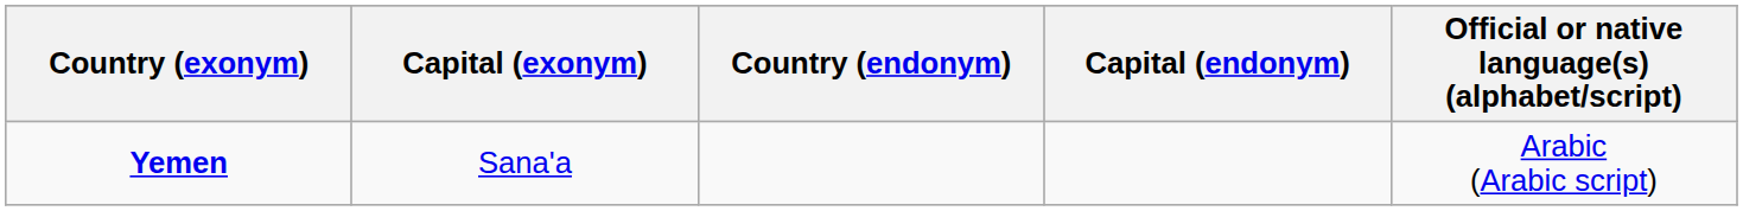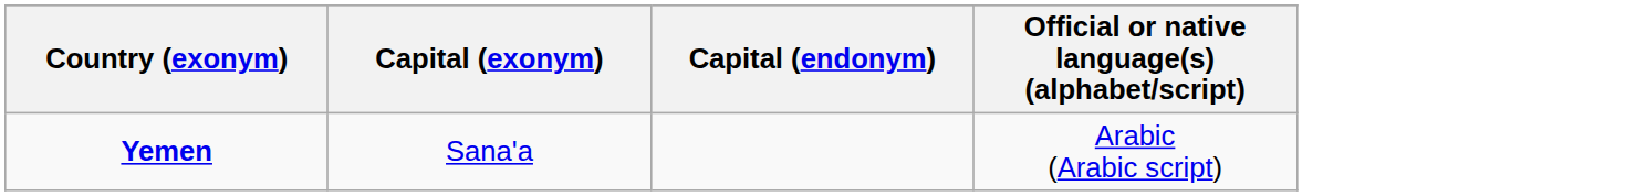- column: Country (endonym)
